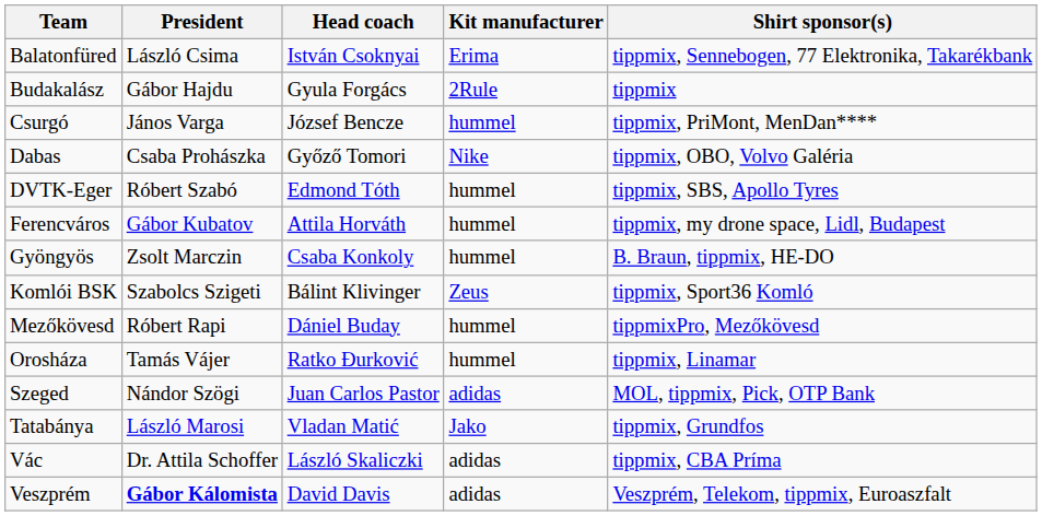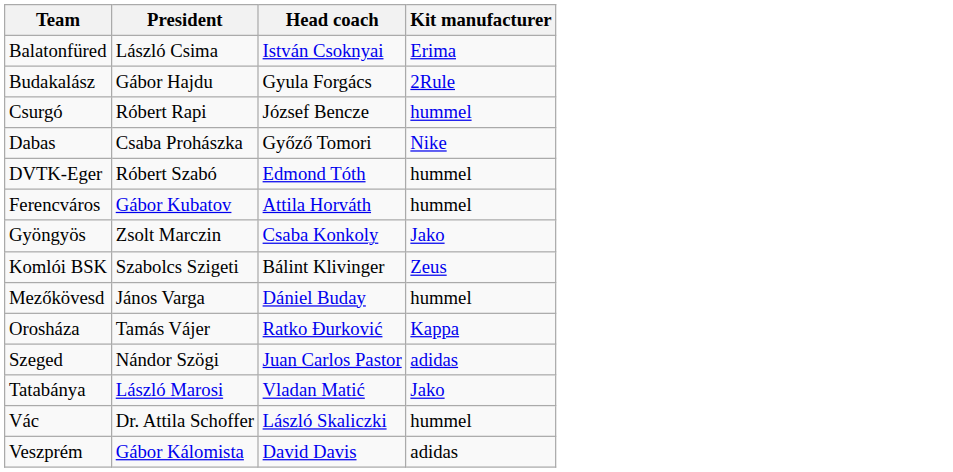- column: Shirt sponsor(s) | tippmix, Sennebogen, 77 Elektronika, Takarékbank | tippmix | tippmix, PriMont, MenDan**** | tippmix, OBO, Volvo Galéria | tippmix, SBS, Apollo Tyres | tippmix, my drone space, Lidl, Budapest | B. Braun, tippmix, HE-DO | tippmix, Sport36 Komló | tippmixPro, Mezőkövesd | tippmix, Linamar | MOL, tippmix, Pick, OTP Bank | tippmix, Grundfos | tippmix, CBA Príma | Veszprém, Telekom, tippmix, Euroaszfalt
Csurgó | President: János Varga -> Róbert Rapi
Gyöngyös | Kit manufacturer: hummel -> Jako
Mezőkövesd | President: Róbert Rapi -> János Varga
Orosháza | Kit manufacturer: hummel -> Kappa
Vác | Kit manufacturer: adidas -> hummel
Veszprém | President: bold -> normal
